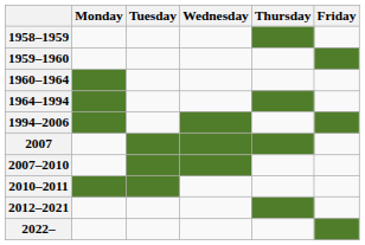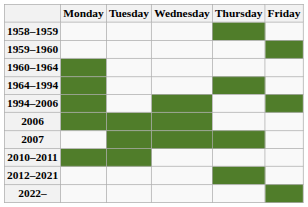+ row: 2006
- row: 2007–2010
